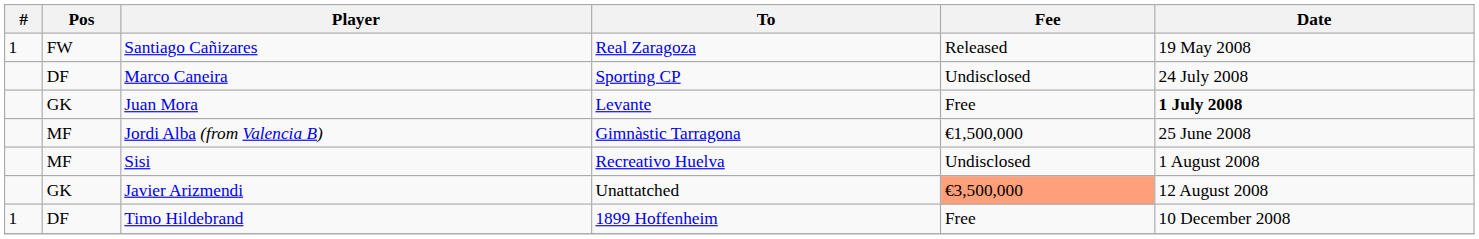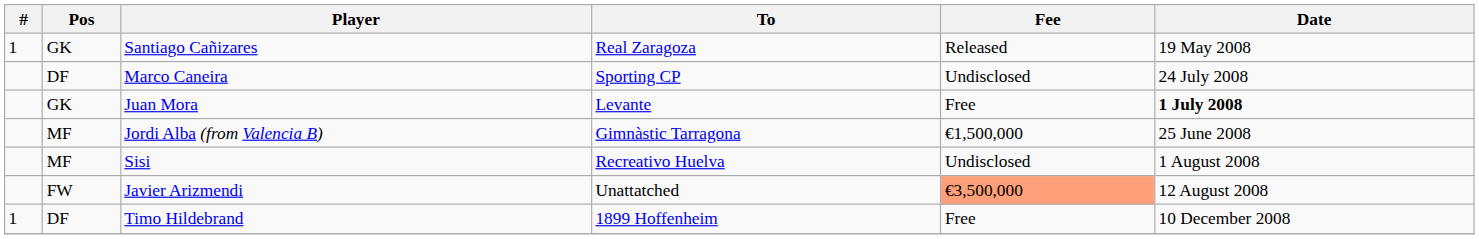Santiago Cañizares | Pos: FW -> GK
Javier Arizmendi | Pos: GK -> FW
